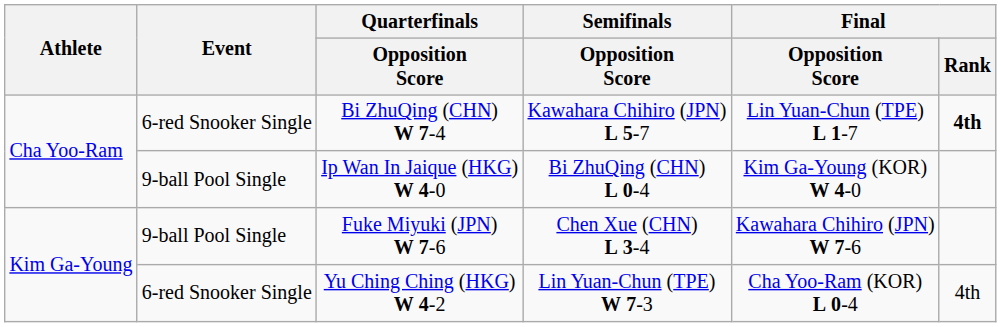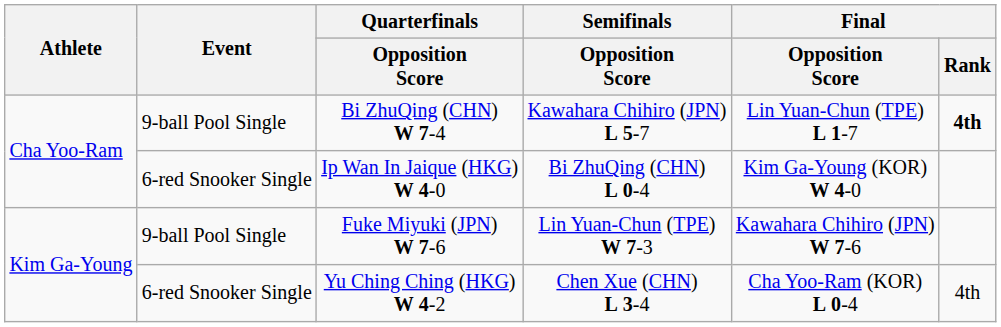Bi ZhuQing (CHN) W 7-4 | Event: 6-red Snooker Single -> 9-ball Pool Single
Ip Wan In Jaique (HKG) W 4-0 | Event: 9-ball Pool Single -> 6-red Snooker Single
Fuke Miyuki (JPN) W 7-6 | Semifinals / Opposition Score: Chen Xue (CHN) L 3-4 -> Lin Yuan-Chun (TPE) W 7-3
Yu Ching Ching (HKG) W 4-2 | Semifinals / Opposition Score: Lin Yuan-Chun (TPE) W 7-3 -> Chen Xue (CHN) L 3-4
